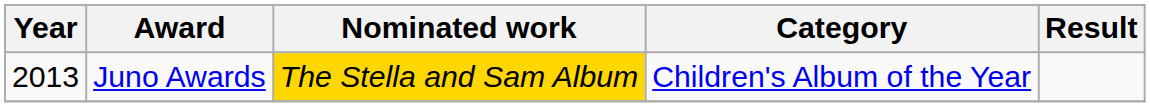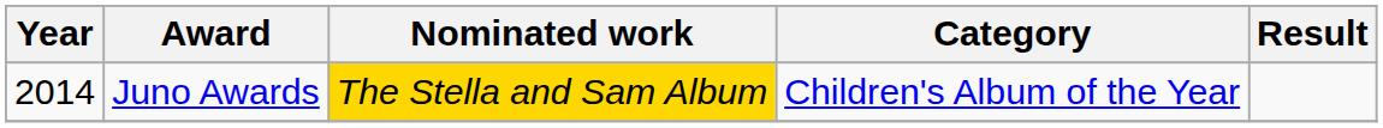Juno Awards | Year: 2013 -> 2014
